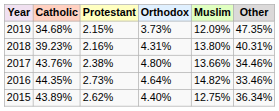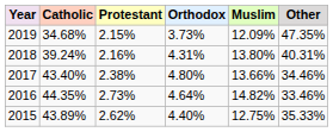2018 | Catholic: 39.23% -> 39.24%
2017 | Catholic: 43.76% -> 43.40%
2015 | Other: 36.34% -> 35.33%
